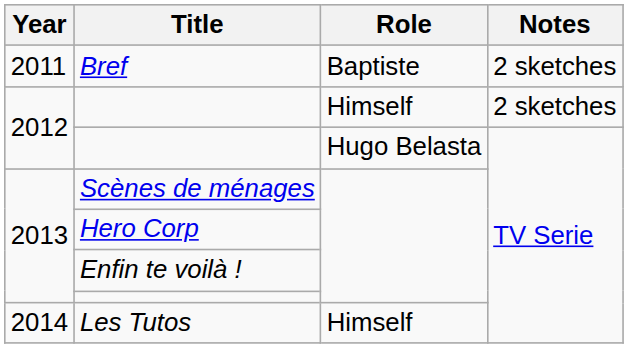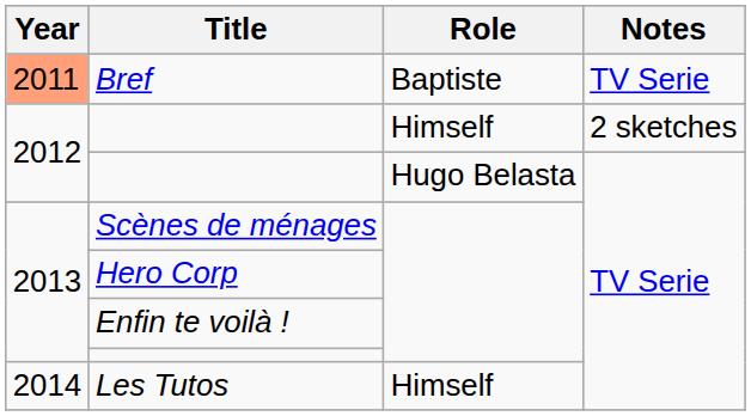Bref | Year: no background -> lightsalmon background
Bref | Notes: 2 sketches -> TV Serie
